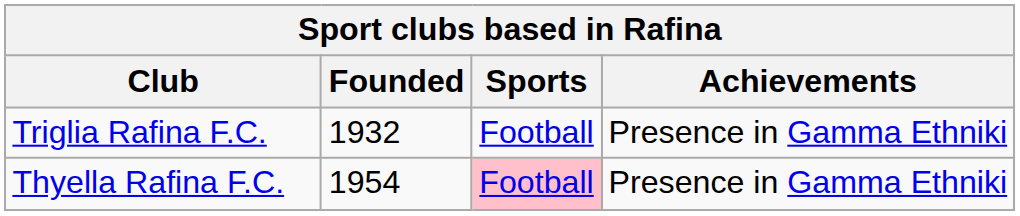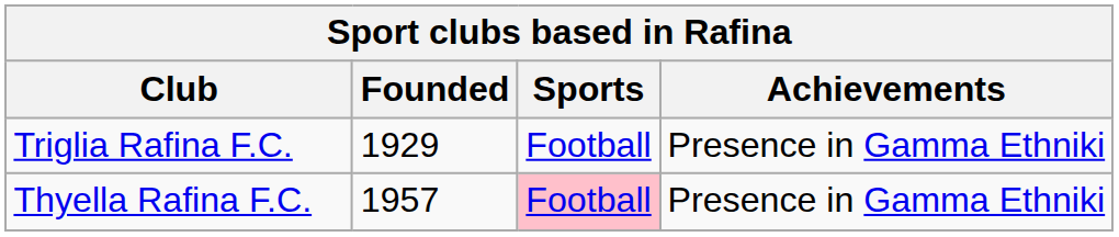Triglia Rafina F.C. | Founded: 1932 -> 1929
Thyella Rafina F.C. | Founded: 1954 -> 1957
